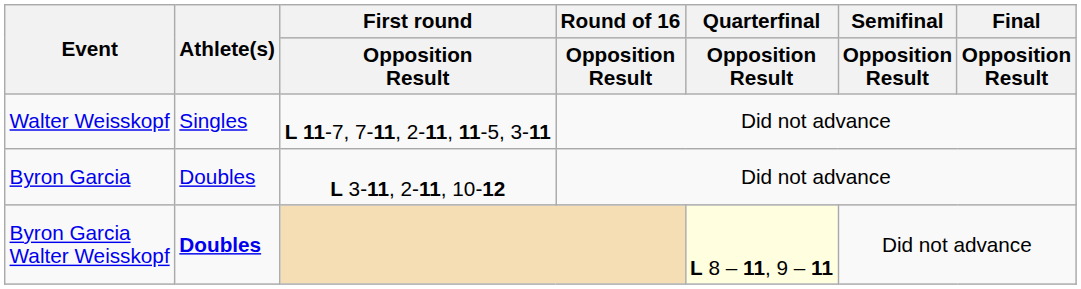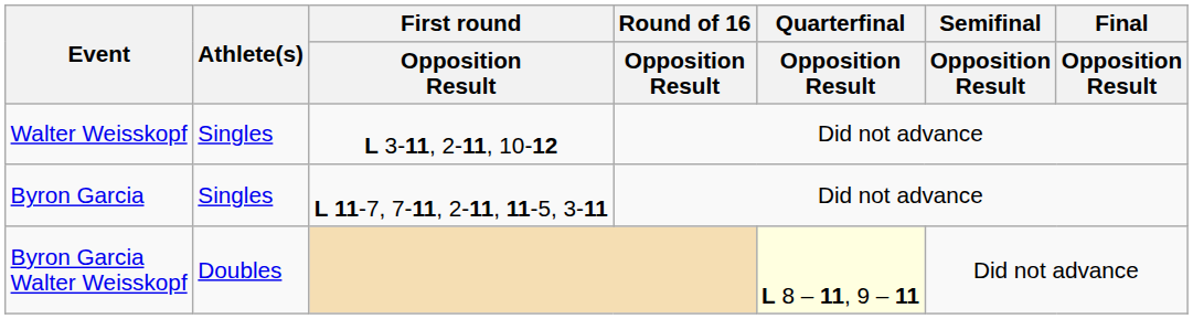Walter Weisskopf | First round / Opposition Result: L 11-7, 7-11, 2-11, 11-5, 3-11 -> L 3-11, 2-11, 10-12
Byron Garcia | Athlete(s): Doubles -> Singles
Byron Garcia | First round / Opposition Result: L 3-11, 2-11, 10-12 -> L 11-7, 7-11, 2-11, 11-5, 3-11
Byron Garcia Walter Weisskopf | Athlete(s): bold -> normal
